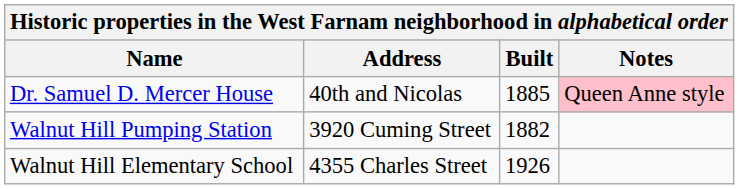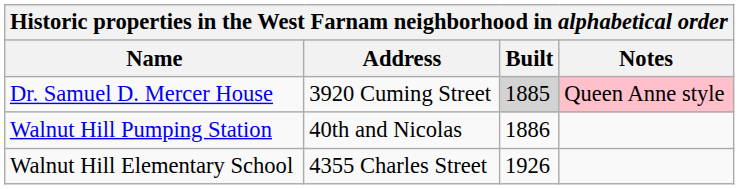Dr. Samuel D. Mercer House | Address: 40th and Nicolas -> 3920 Cuming Street
Dr. Samuel D. Mercer House | Built: no background -> lightgrey background
Walnut Hill Pumping Station | Address: 3920 Cuming Street -> 40th and Nicolas
Walnut Hill Pumping Station | Built: 1882 -> 1886
